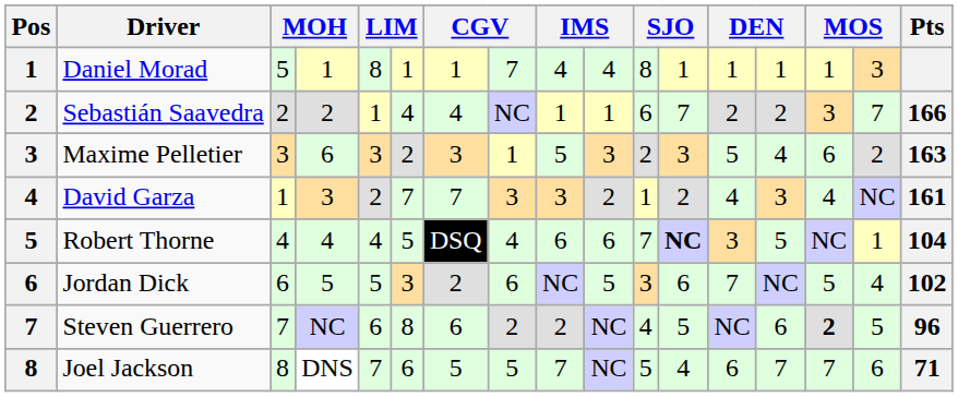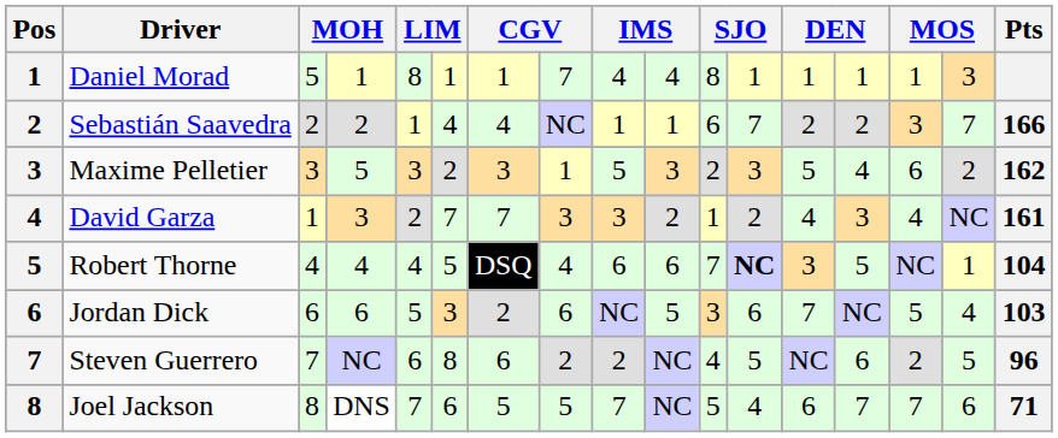Maxime Pelletier | column 4: 6 -> 5
Maxime Pelletier | Pts: 163 -> 162
Jordan Dick | column 4: 5 -> 6
Jordan Dick | Pts: 102 -> 103
Steven Guerrero | column 15: bold -> normal
